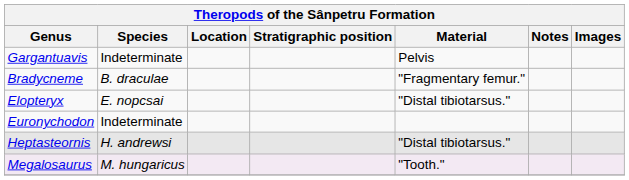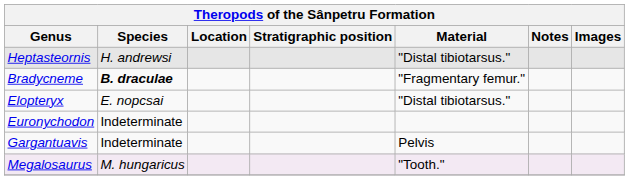rows swapped: Gargantuavis <-> Heptasteornis
Bradycneme | Species: normal -> bold
